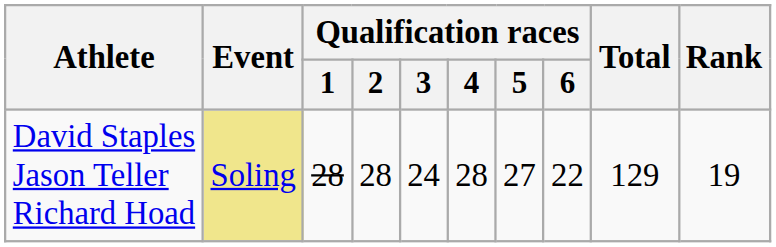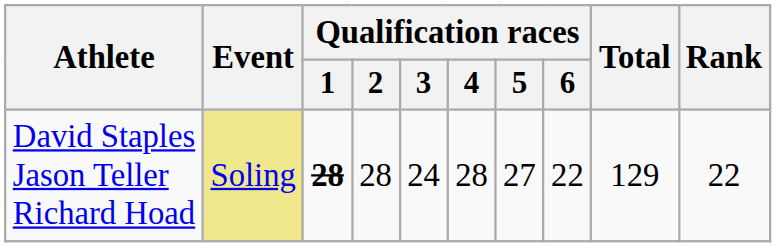David Staples Jason Teller Richard Hoad | Qualification races / 1: normal -> bold
David Staples Jason Teller Richard Hoad | Rank: 19 -> 22
